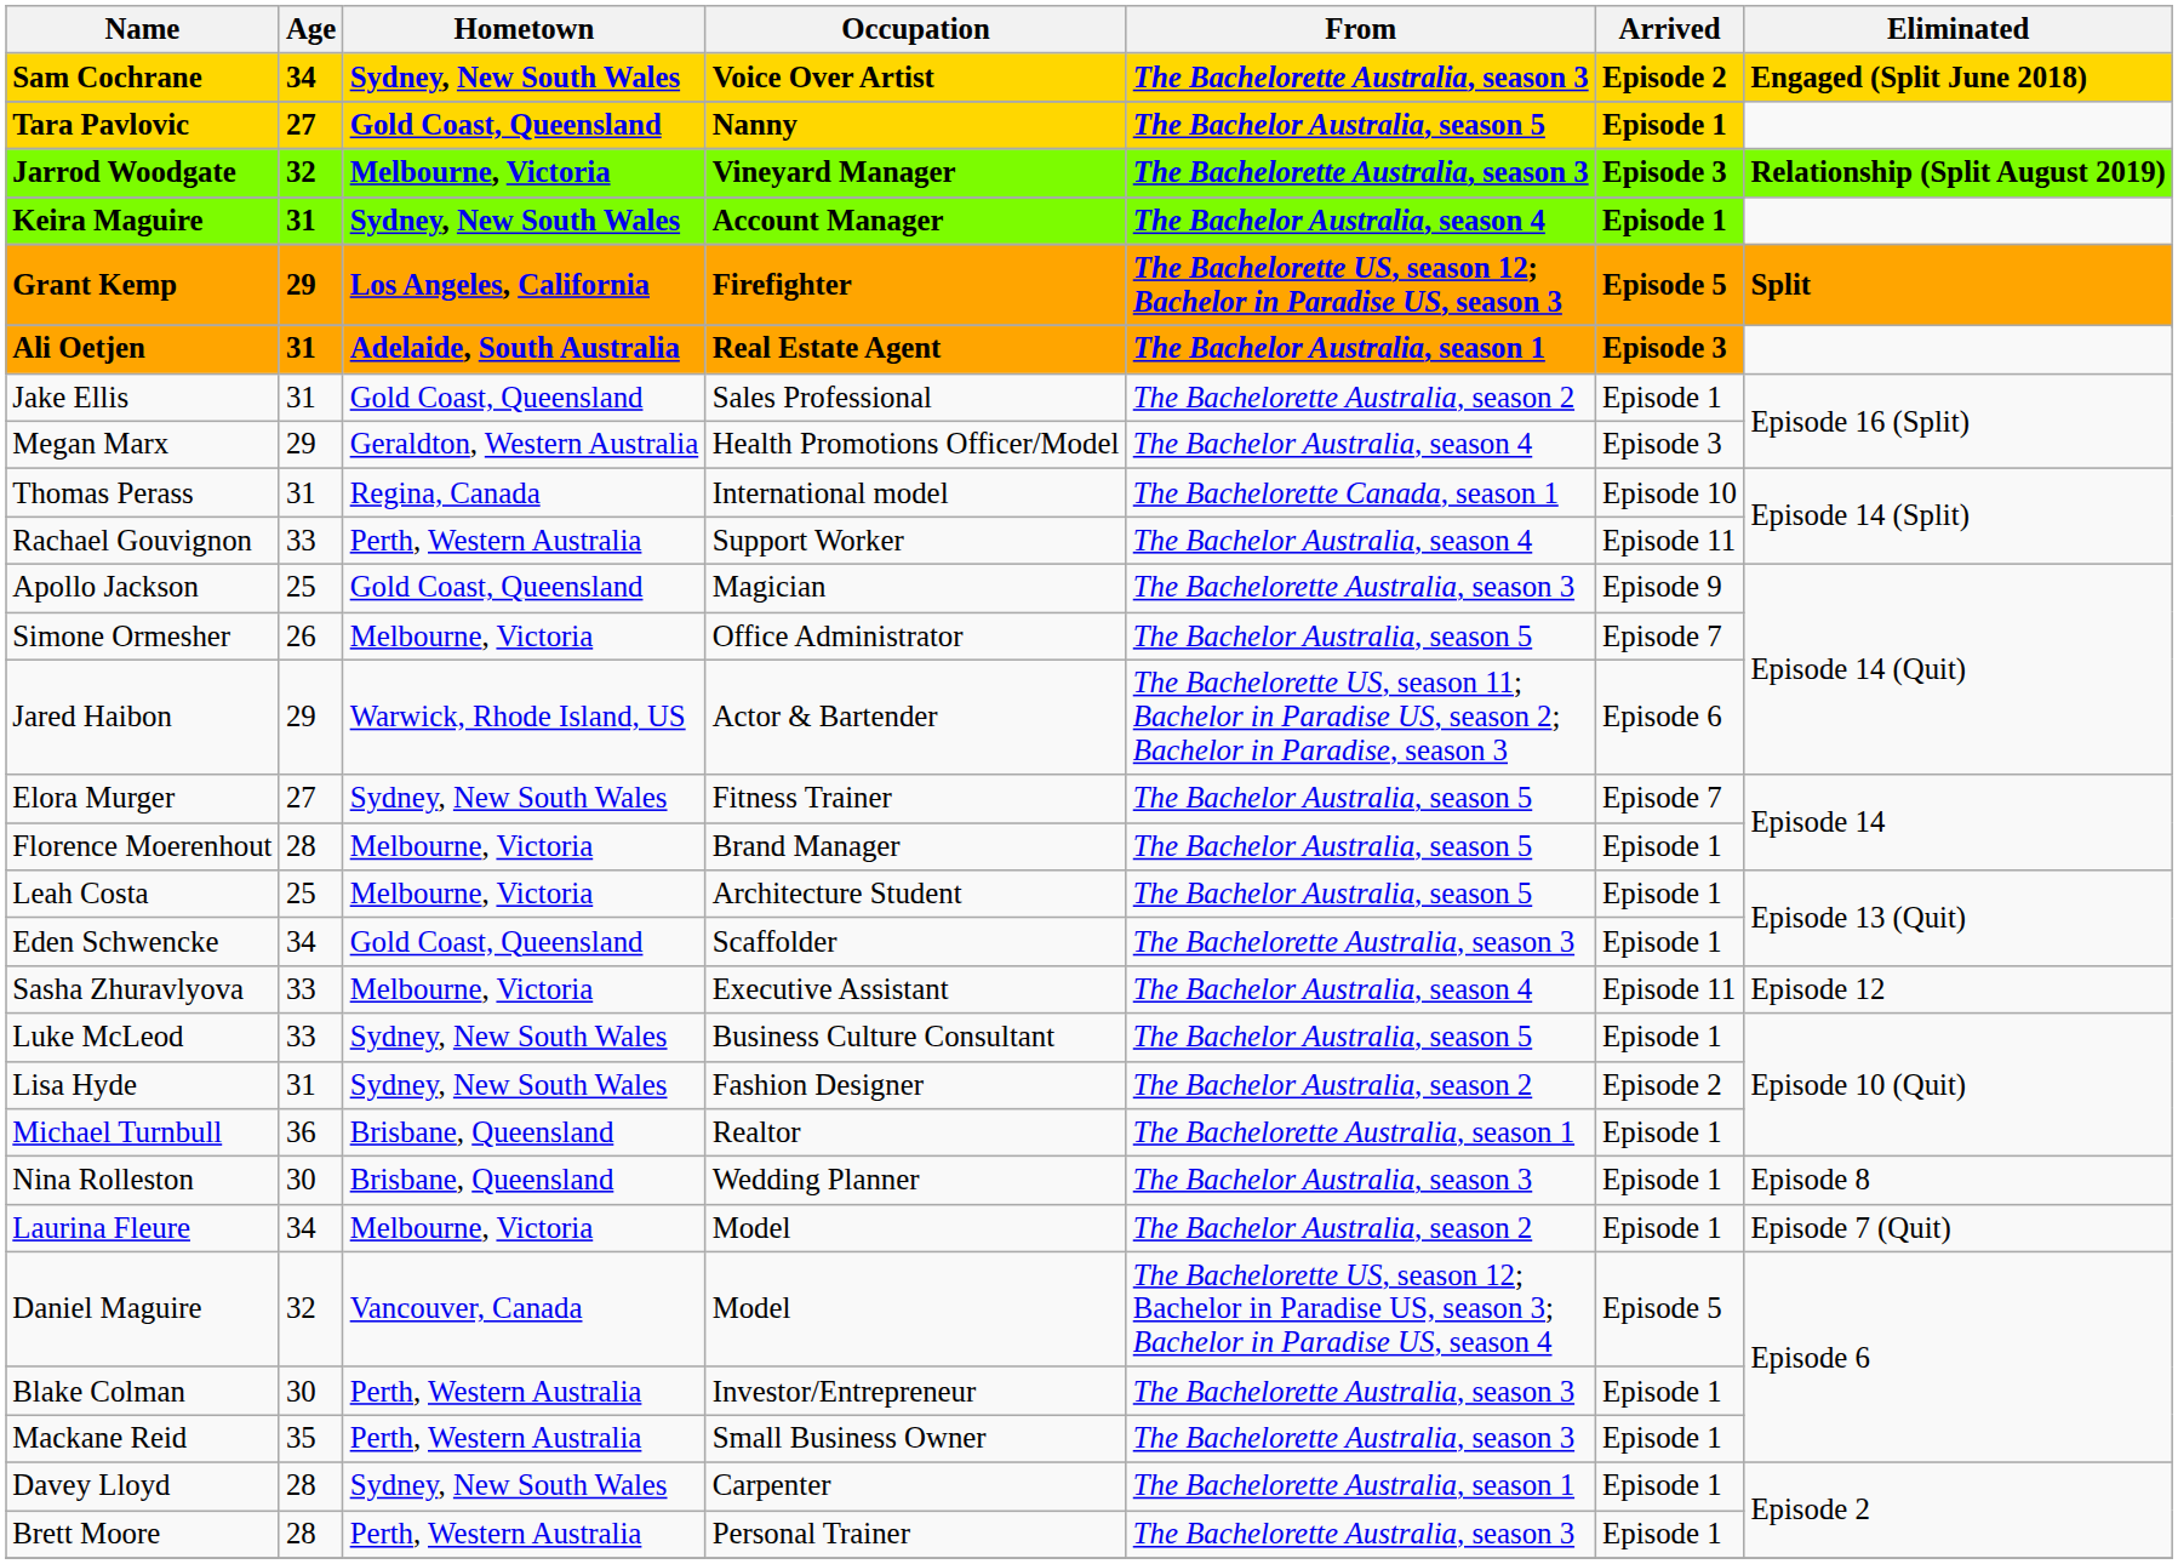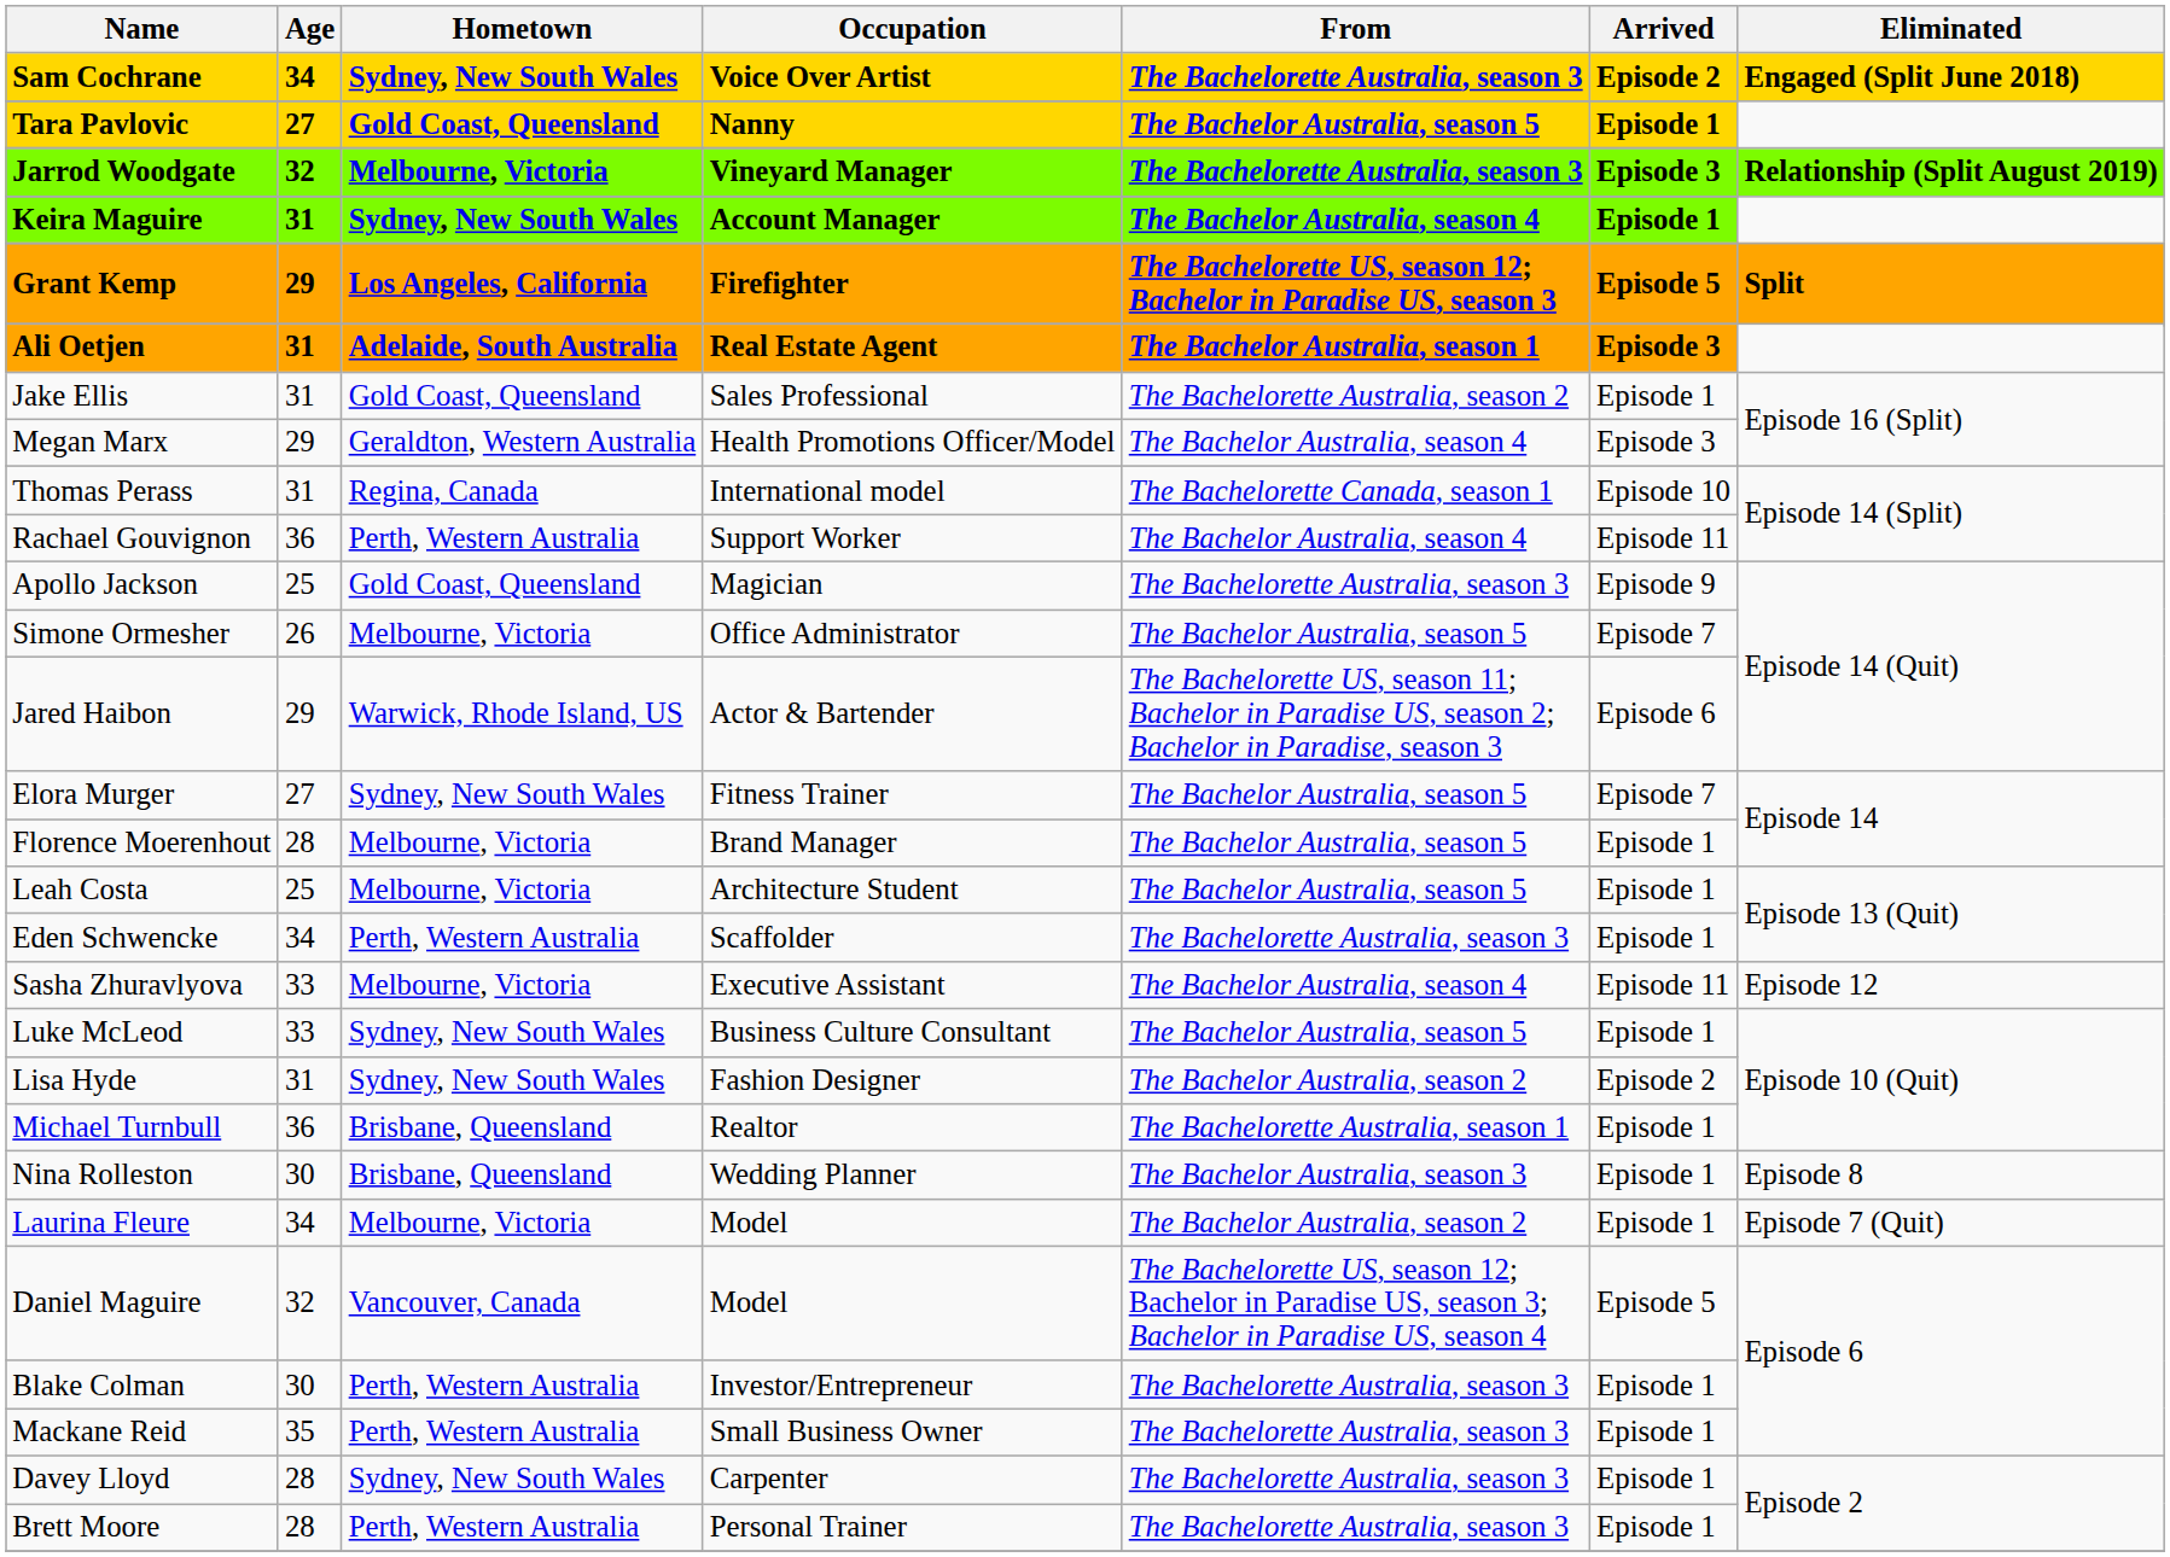Rachael Gouvignon | Age: 33 -> 36
Eden Schwencke | Hometown: Gold Coast, Queensland -> Perth, Western Australia
Davey Lloyd | From: The Bachelorette Australia, season 1 -> The Bachelorette Australia, season 3
